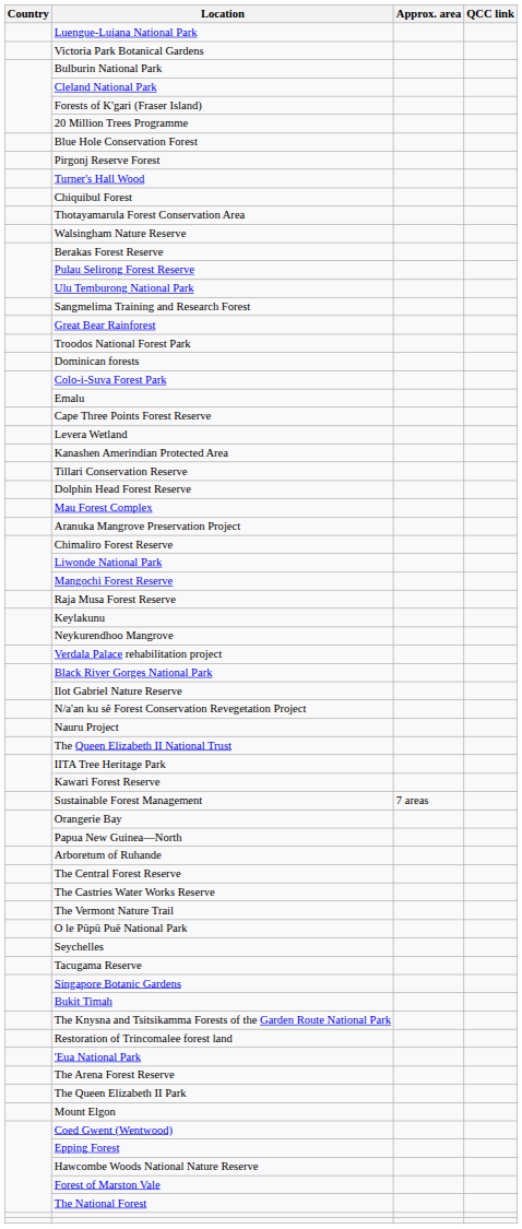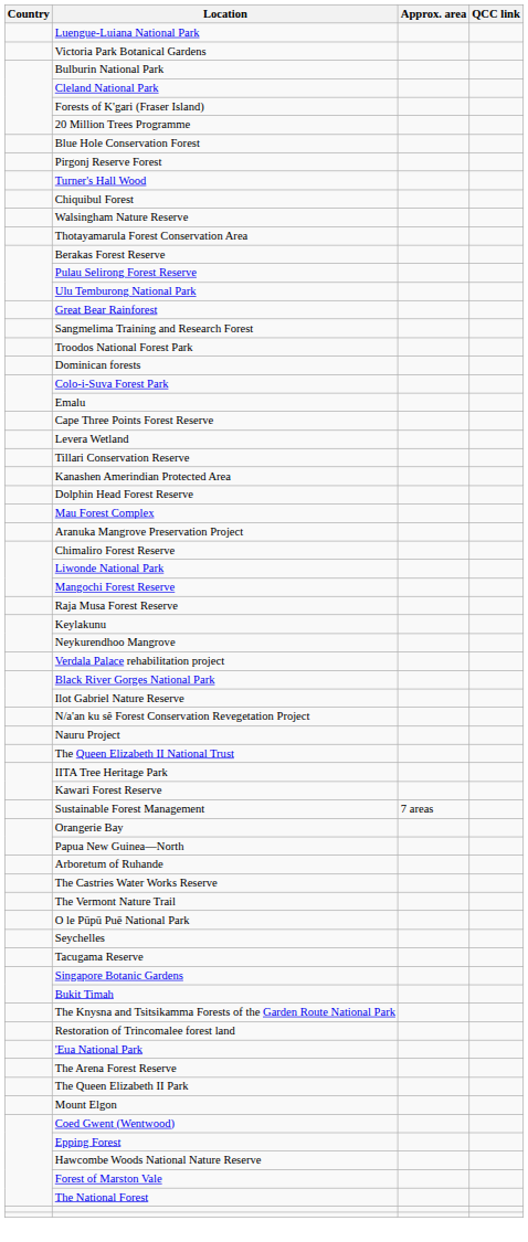rows swapped: Walsingham Nature Reserve <-> Thotayamarula Forest Conservation Area
rows swapped: Sangmelima Training and Research Forest <-> Great Bear Rainforest
rows swapped: Kanashen Amerindian Protected Area <-> Tillari Conservation Reserve
- row: The Central Forest Reserve
